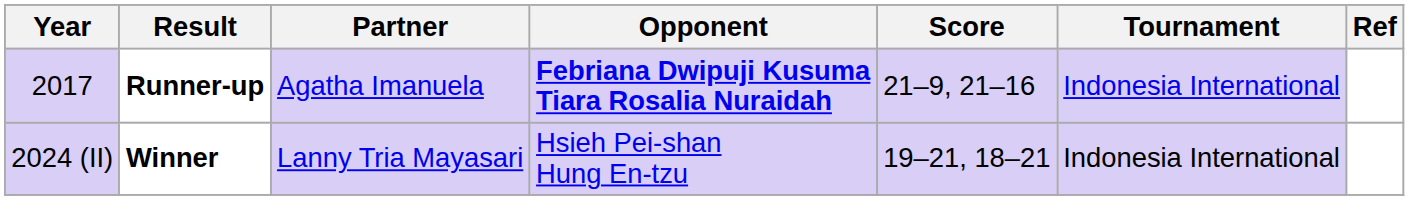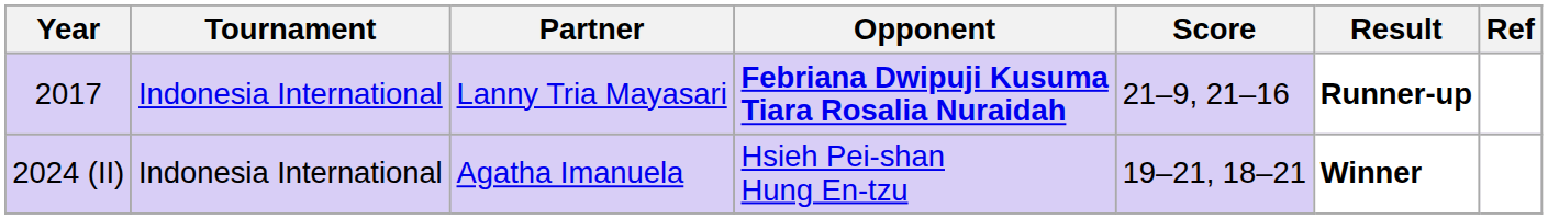columns swapped: Tournament <-> Result
2017 | Partner: Agatha Imanuela -> Lanny Tria Mayasari
2024 (II) | Partner: Lanny Tria Mayasari -> Agatha Imanuela
